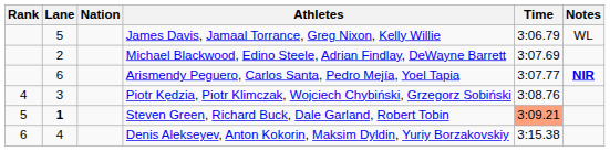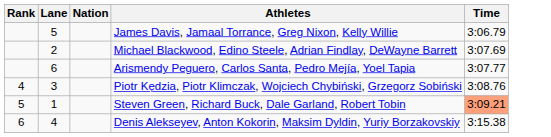- column: Notes | WL | NIR
Steven Green, Richard Buck, Dale Garland, Robert Tobin | Lane: bold -> normal
